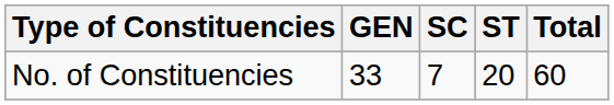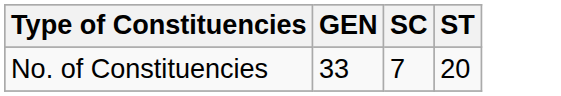- column: Total | 60
